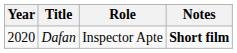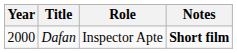Dafan | Year: 2020 -> 2000
